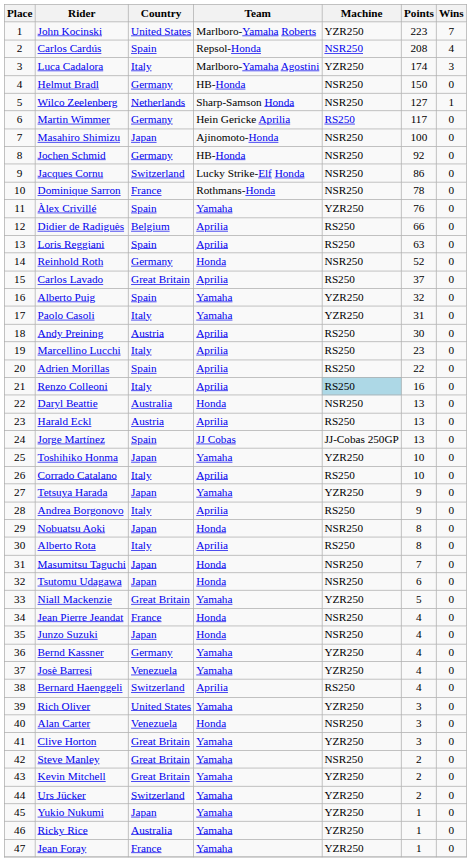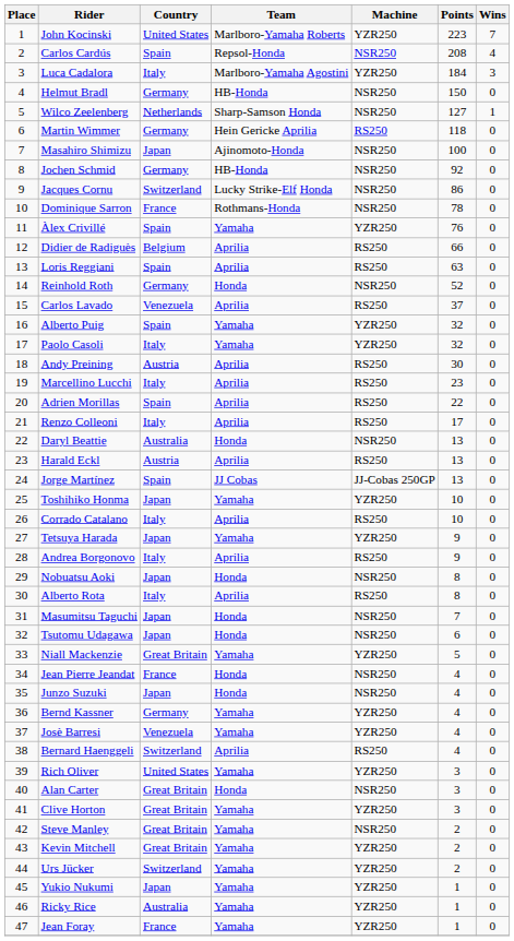Luca Cadalora | Points: 174 -> 184
Martin Wimmer | Points: 117 -> 118
Carlos Lavado | Country: Great Britain -> Venezuela
Paolo Casoli | Points: 31 -> 32
Renzo Colleoni | Machine: lightblue background -> no background
Renzo Colleoni | Points: 16 -> 17
Alan Carter | Country: Venezuela -> Great Britain
